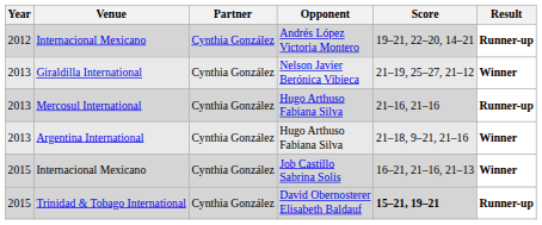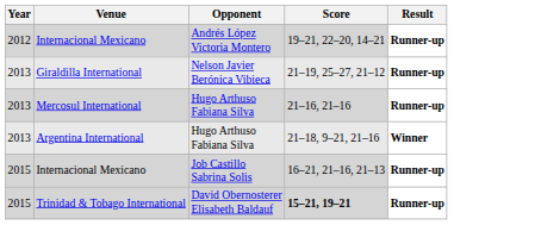- column: Partner | Cynthia González | Cynthia González | Cynthia González | Cynthia González | Cynthia González | Cynthia González
Giraldilla International | Result: Winner -> Runner-up
Internacional Mexicano / Job Castillo Sabrina Solis | Result: Winner -> Runner-up
